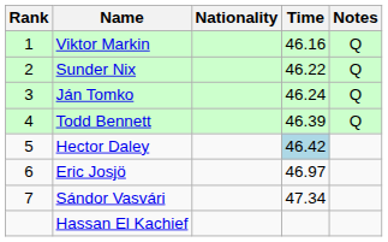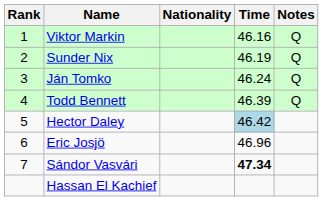Sunder Nix | Time: 46.22 -> 46.19
Eric Josjö | Time: 46.97 -> 46.96
Sándor Vasvári | Time: normal -> bold
